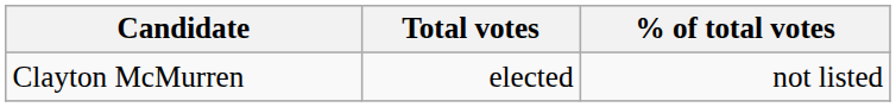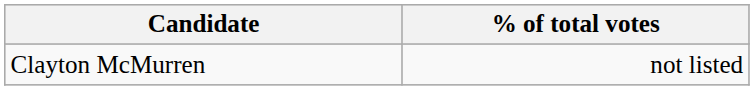- column: Total votes | elected
